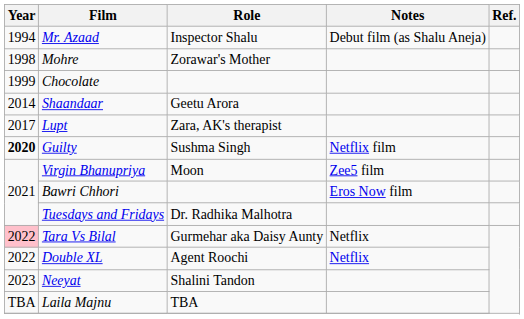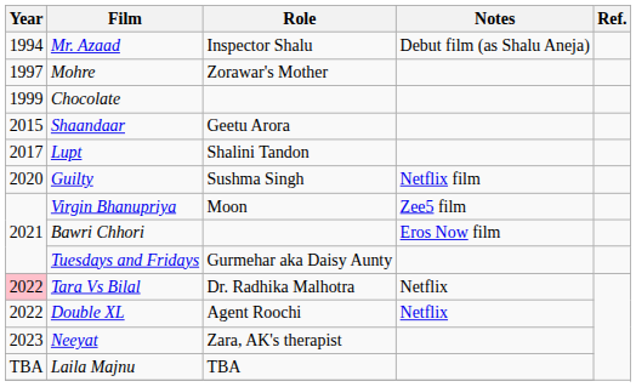Mohre | Year: 1998 -> 1997
Shaandaar | Year: 2014 -> 2015
Lupt | Role: Zara, AK's therapist -> Shalini Tandon
Guilty | Year: bold -> normal
Tuesdays and Fridays | Role: Dr. Radhika Malhotra -> Gurmehar aka Daisy Aunty
Tara Vs Bilal | Role: Gurmehar aka Daisy Aunty -> Dr. Radhika Malhotra
Neeyat | Role: Shalini Tandon -> Zara, AK's therapist
